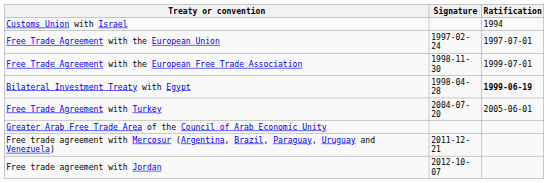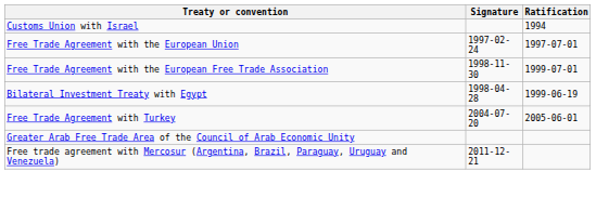Bilateral Investment Treaty with Egypt | Ratification: bold -> normal
- row: Free trade agreement with Jordan | 2012-10-07
